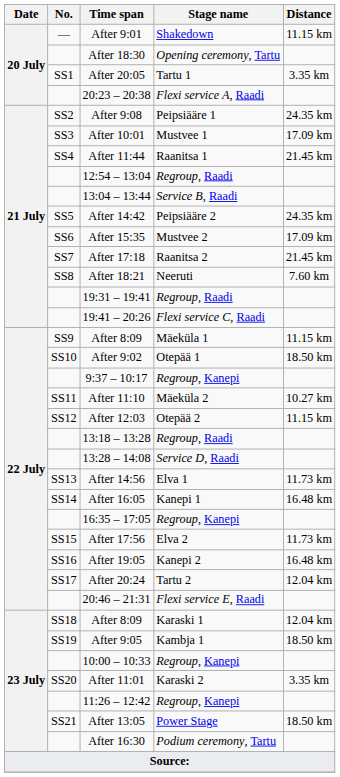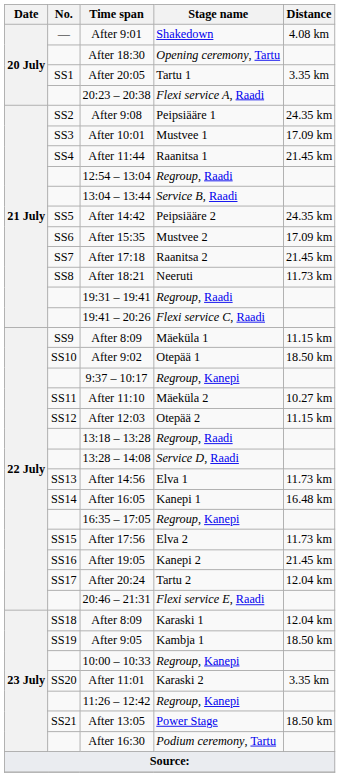After 9:01 | Distance: 11.15 km -> 4.08 km
After 18:21 | Distance: 7.60 km -> 11.73 km
After 19:05 | Distance: 16.48 km -> 21.45 km
